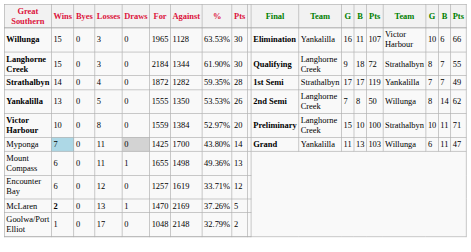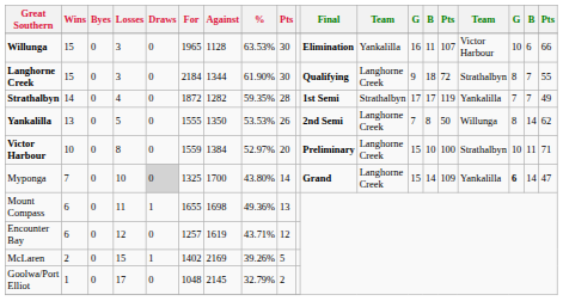Myponga | Wins: lightblue background -> no background
Myponga | Losses: 11 -> 10
Myponga | For: 1425 -> 1325
Myponga | column 12: Yankalilla -> Langhorne Creek
Myponga | column 13: 11 -> 15
Myponga | column 14: 13 -> 14
Myponga | column 15: 103 -> 109
Myponga | column 16: Willunga -> Yankalilla
Myponga | column 17: normal -> bold
Myponga | column 18: 11 -> 14
Mount Compass | Against: 1498 -> 1698
Encounter Bay | %: 33.71% -> 43.71%
McLaren | Wins: bold -> normal
McLaren | Losses: 13 -> 15
McLaren | For: 1470 -> 1402
McLaren | %: 37.26% -> 39.26%
Goolwa/Port Elliot | Against: 2148 -> 2145
